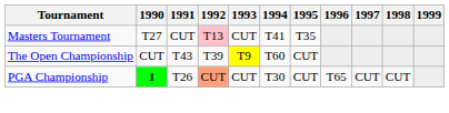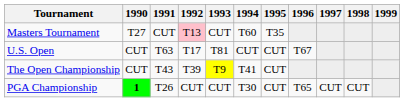Masters Tournament | 1994: T41 -> T60
+ row: U.S. Open | CUT | T63 | T17 | T81 | CUT | CUT | T67
The Open Championship | 1994: T60 -> T41
PGA Championship | 1992: lightsalmon background -> no background
